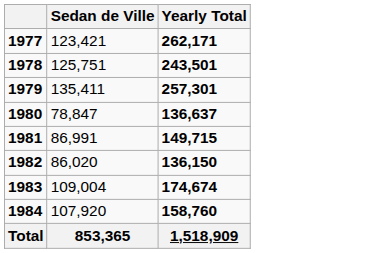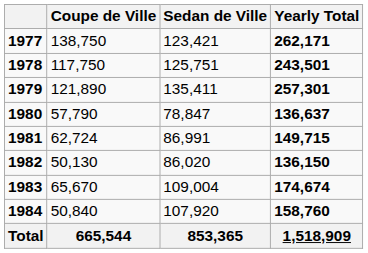+ column: Coupe de Ville | 138,750 | 117,750 | 121,890 | 57,790 | 62,724 | 50,130 | 65,670 | 50,840 | 665,544
